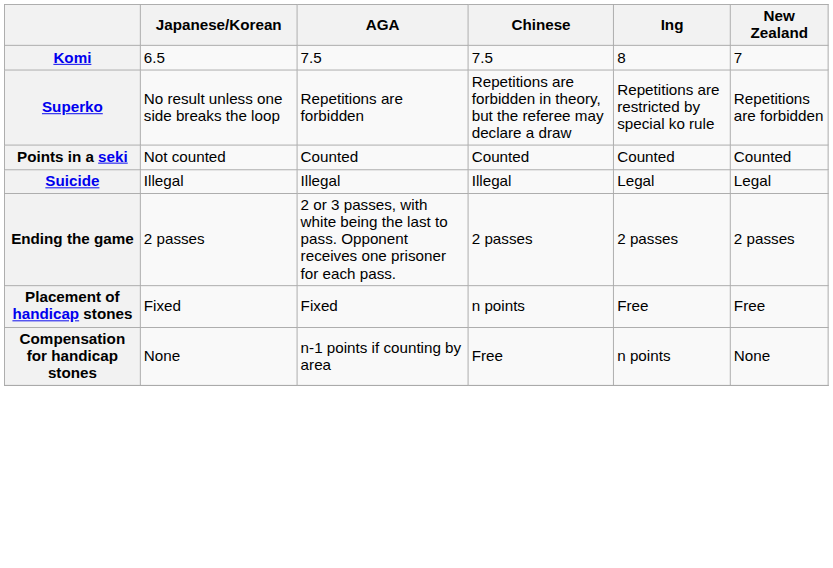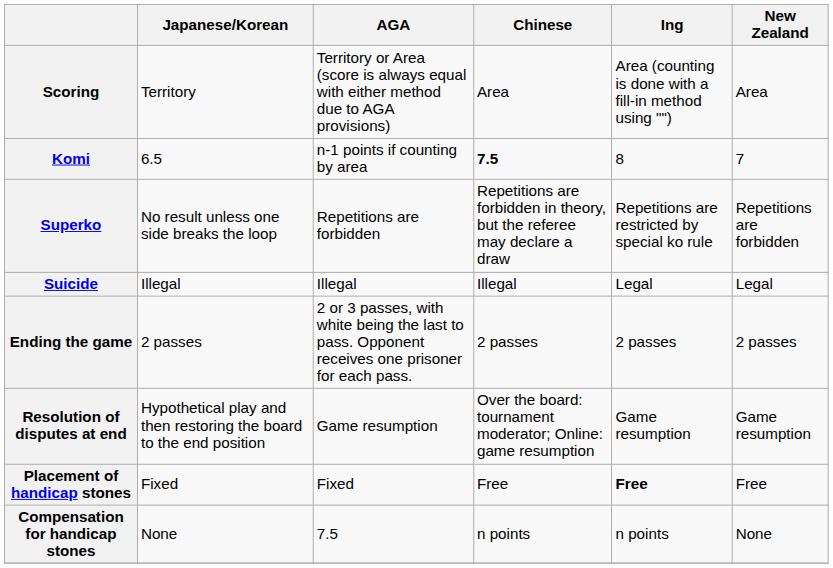+ row: Scoring | Territory | Territory or Area (score is always equal with either method due to AGA provisions) | Area | Area (counting is done with a fill-in method using "") | Area
Komi | AGA: 7.5 -> n-1 points if counting by area
Komi | Chinese: normal -> bold
- row: Points in a seki | Not counted | Counted | Counted | Counted | Counted
+ row: Resolution of disputes at end | Hypothetical play and then restoring the board to the end position | Game resumption | Over the board: tournament moderator; Online: game resumption | Game resumption | Game resumption
Placement of handicap stones | Chinese: n points -> Free
Placement of handicap stones | Ing: normal -> bold
Compensation for handicap stones | AGA: n-1 points if counting by area -> 7.5
Compensation for handicap stones | Chinese: Free -> n points
